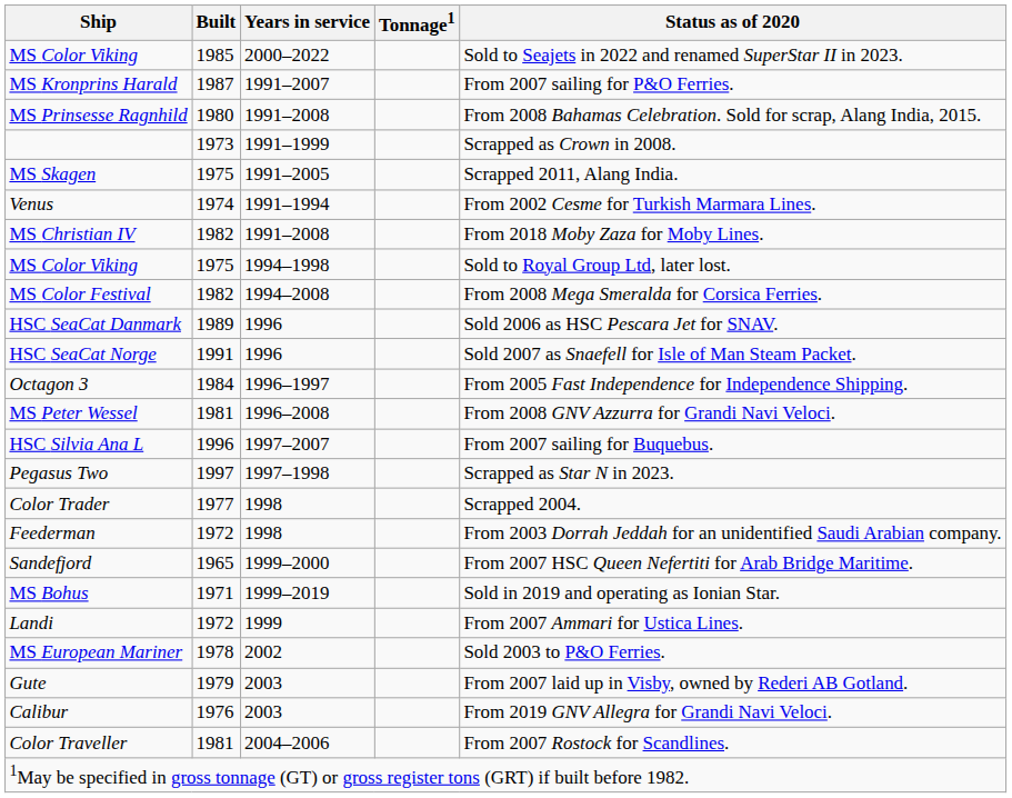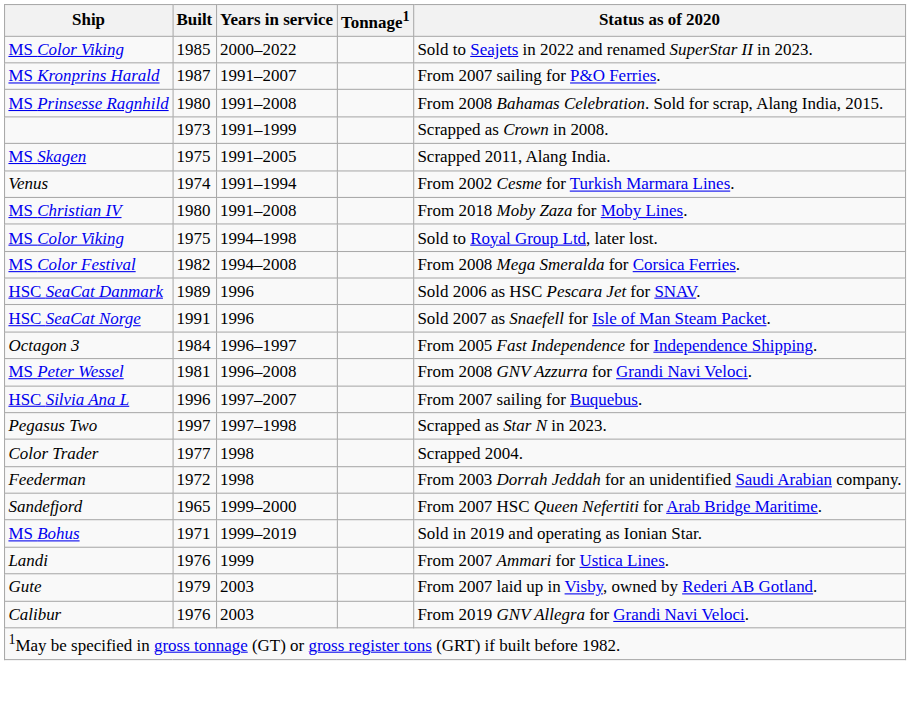MS Christian IV | Built: 1982 -> 1980
Landi | Built: 1972 -> 1976
- row: MS European Mariner | 1978 | 2002 | Sold 2003 to P&O Ferries.
- row: Color Traveller | 1981 | 2004–2006 | From 2007 Rostock for Scandlines.
